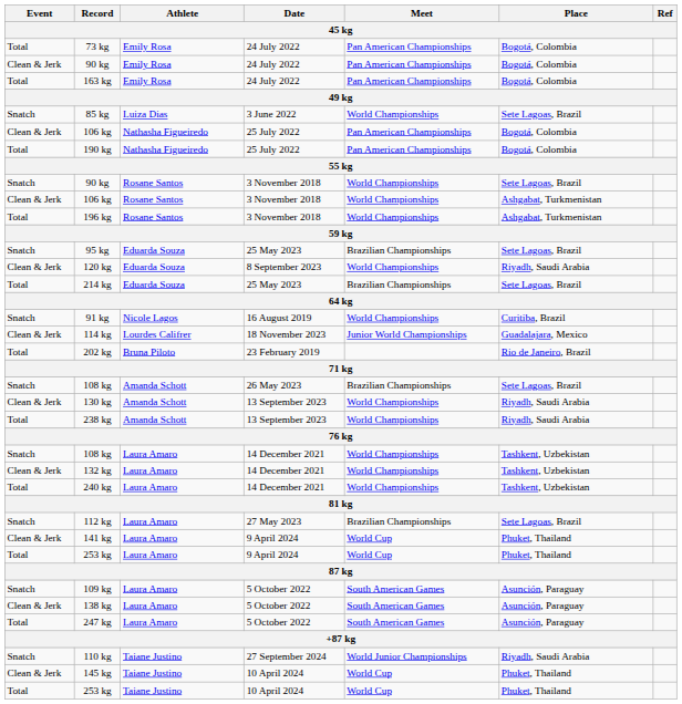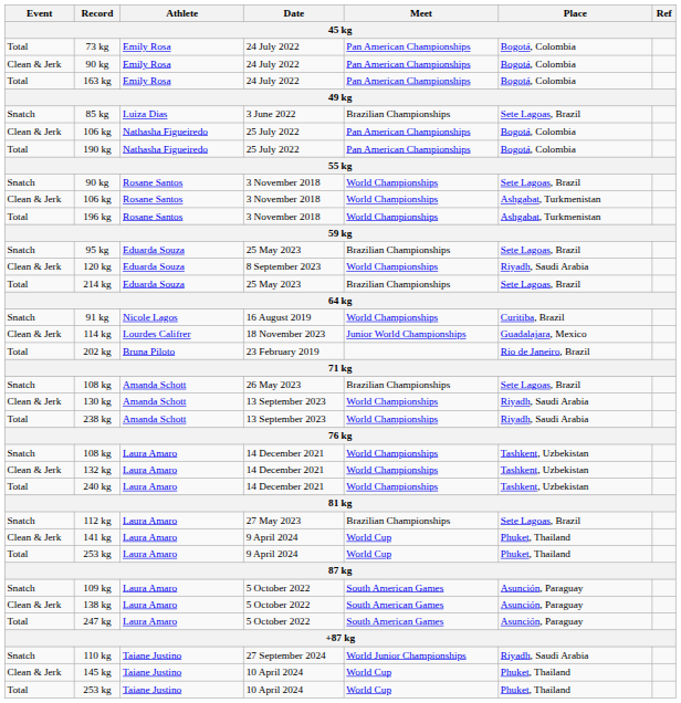85 kg | Meet: World Championships -> Brazilian Championships
